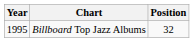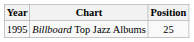Billboard Top Jazz Albums | Position: 32 -> 25
